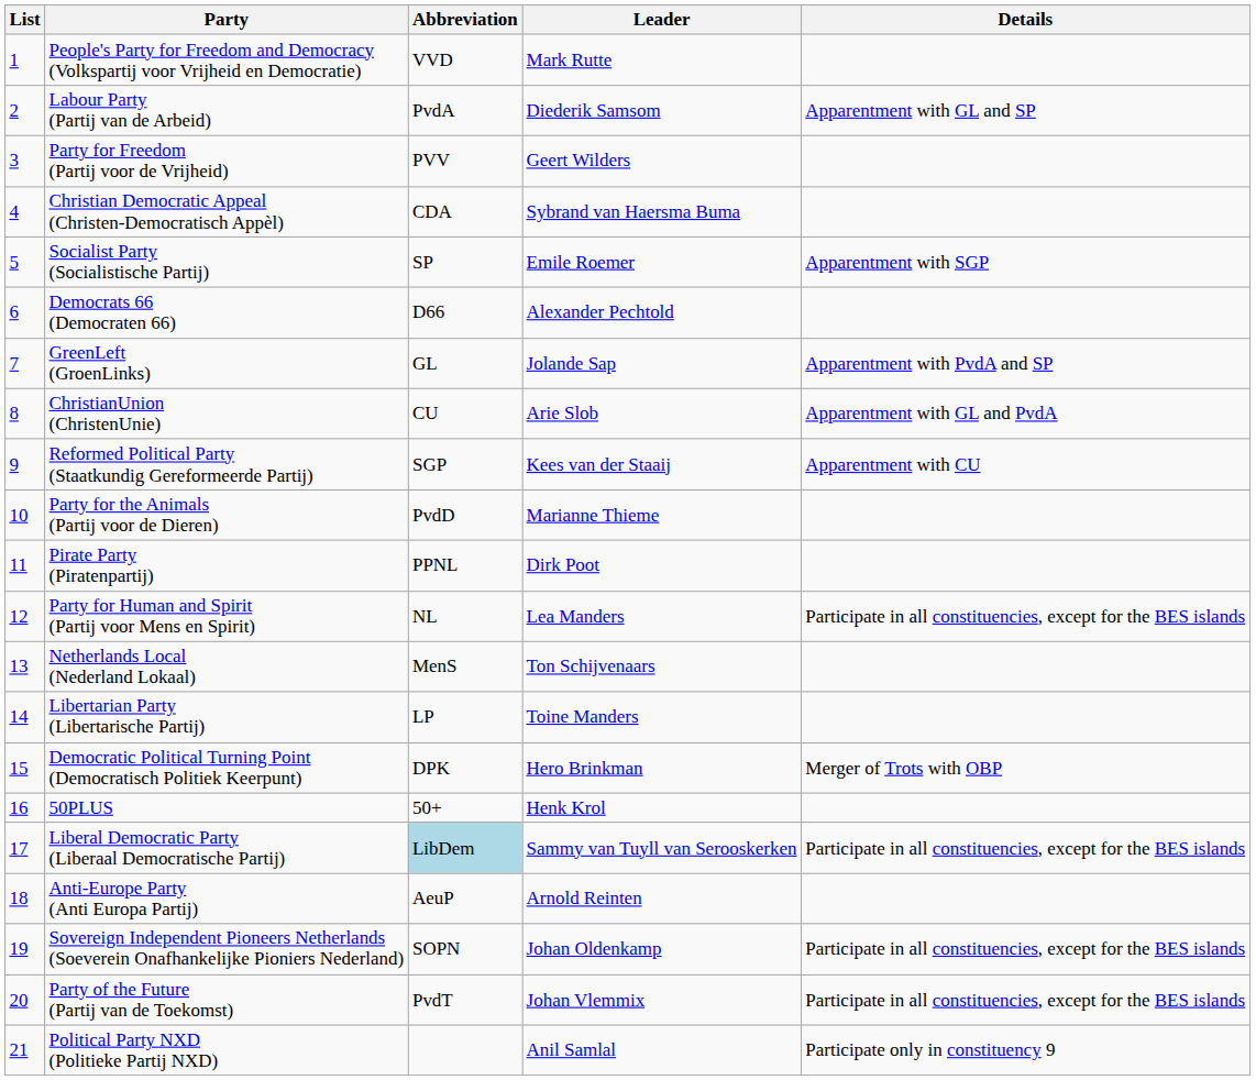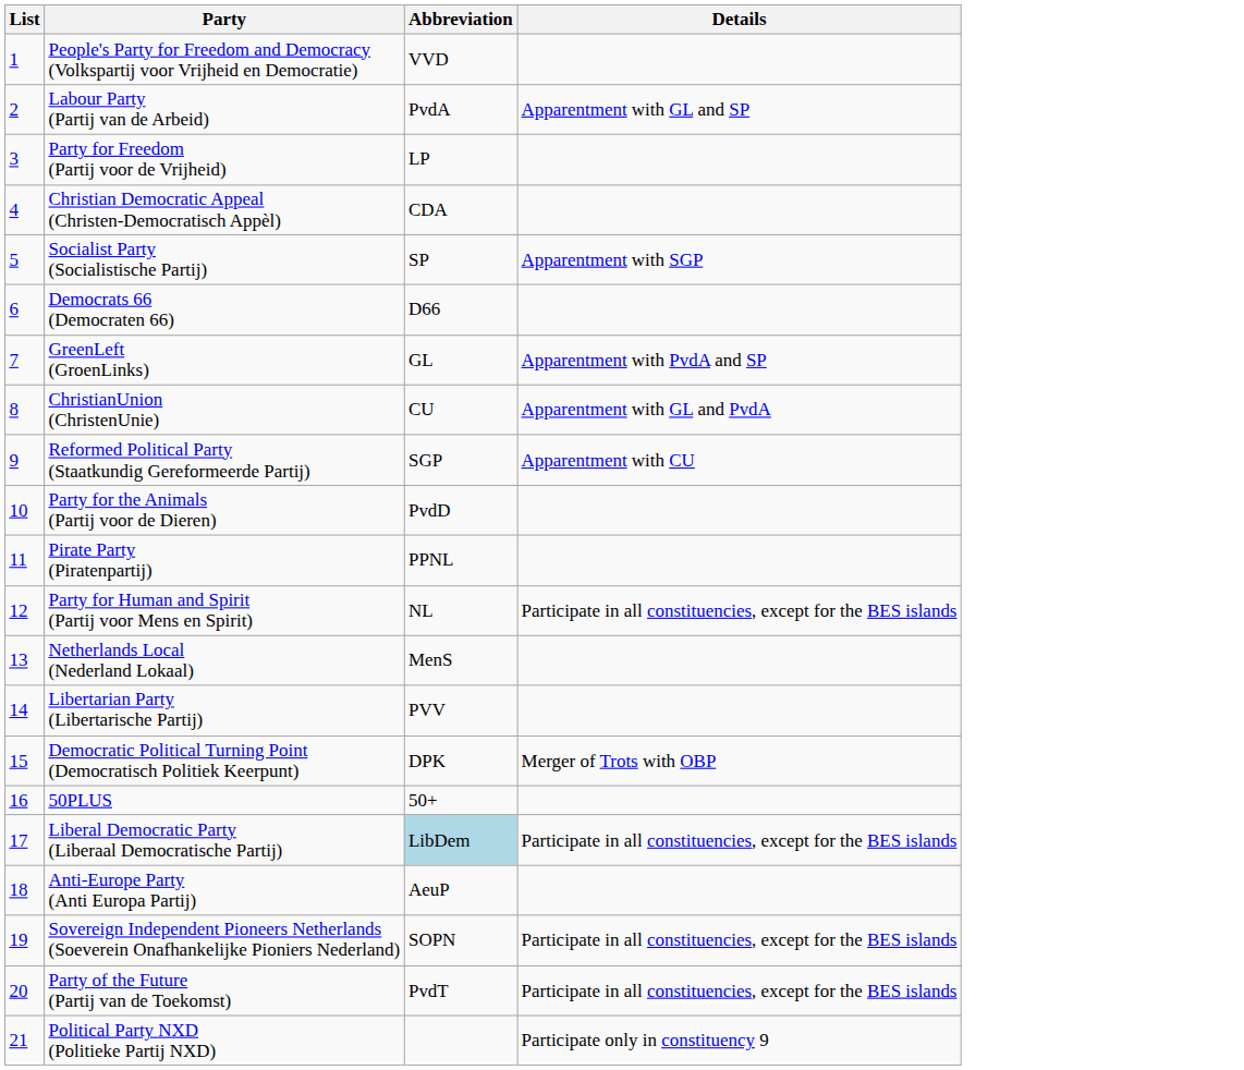- column: Leader | Mark Rutte | Diederik Samsom | Geert Wilders | Sybrand van Haersma Buma | Emile Roemer | Alexander Pechtold | Jolande Sap | Arie Slob | Kees van der Staaij | Marianne Thieme | Dirk Poot | Lea Manders | Ton Schijvenaars | Toine Manders | Hero Brinkman | Henk Krol | Sammy van Tuyll van Serooskerken | Arnold Reinten | Johan Oldenkamp | Johan Vlemmix | Anil Samlal
Party for Freedom (Partij voor de Vrijheid) | Abbreviation: PVV -> LP
Libertarian Party (Libertarische Partij) | Abbreviation: LP -> PVV
